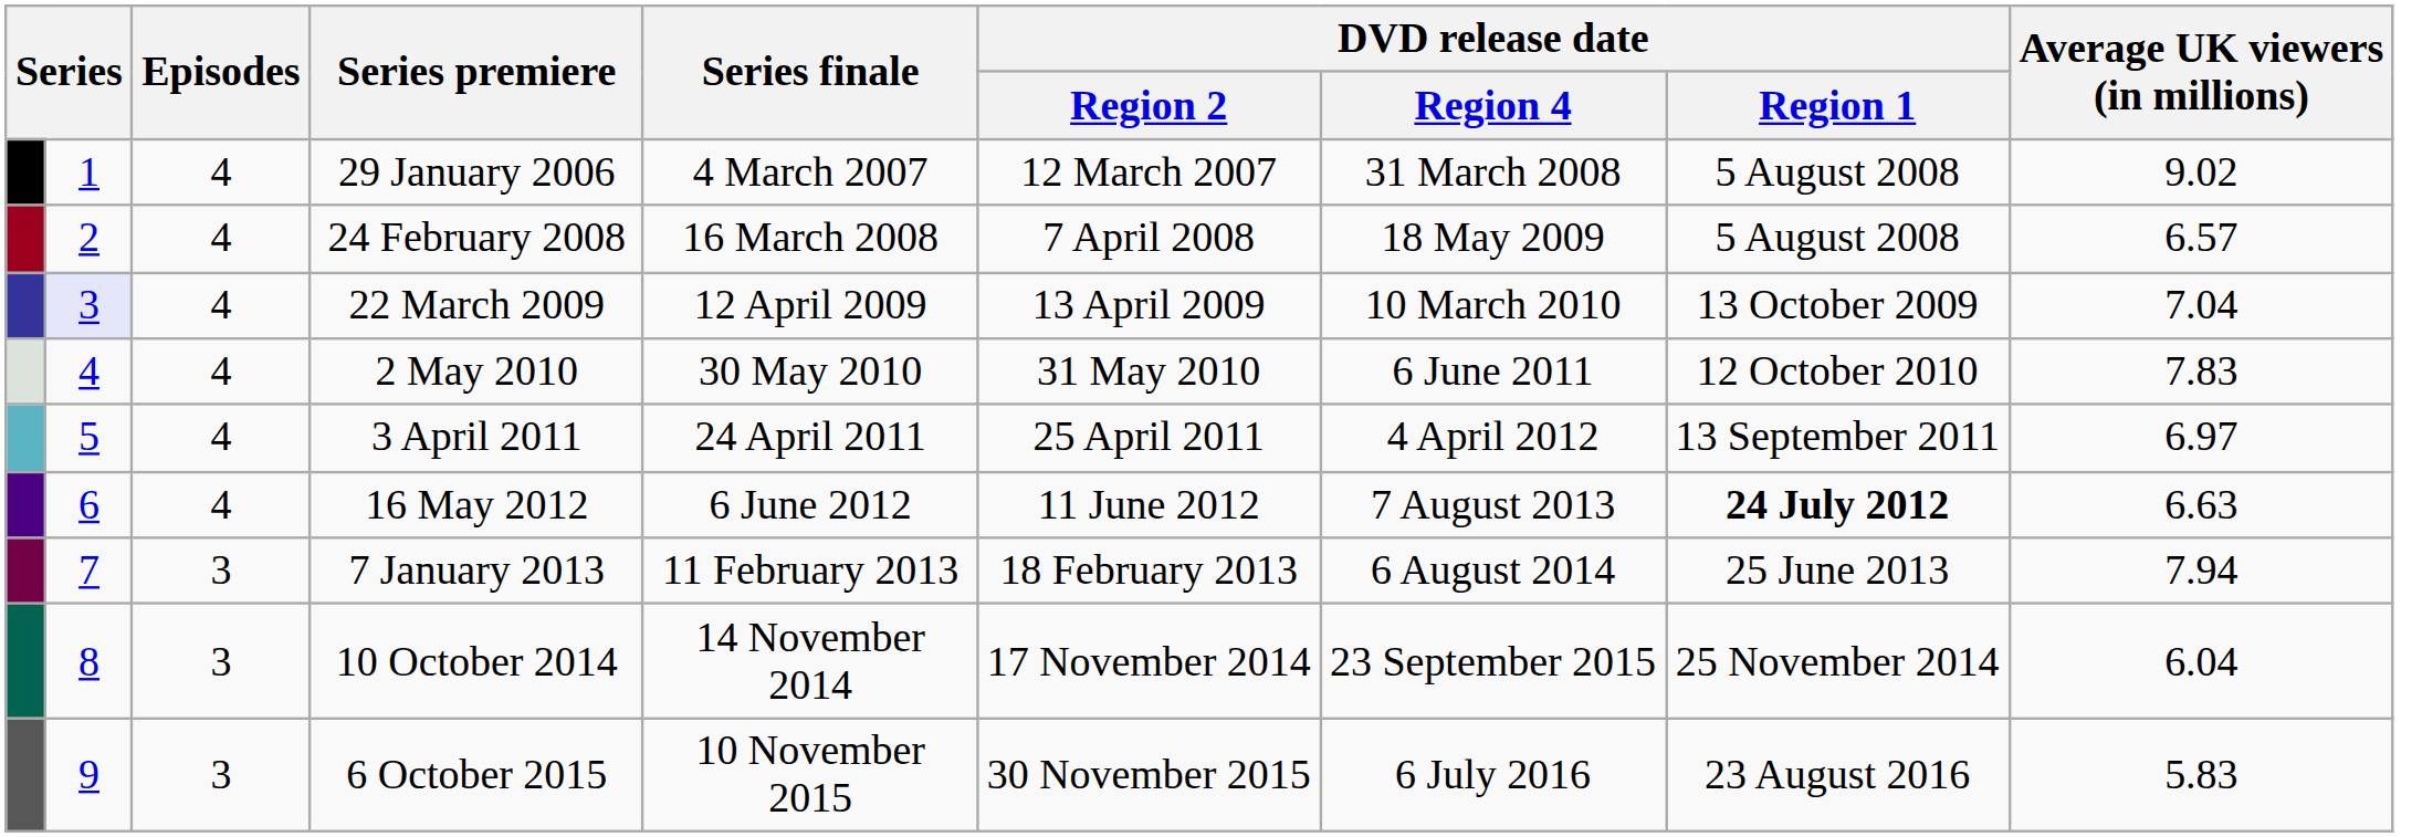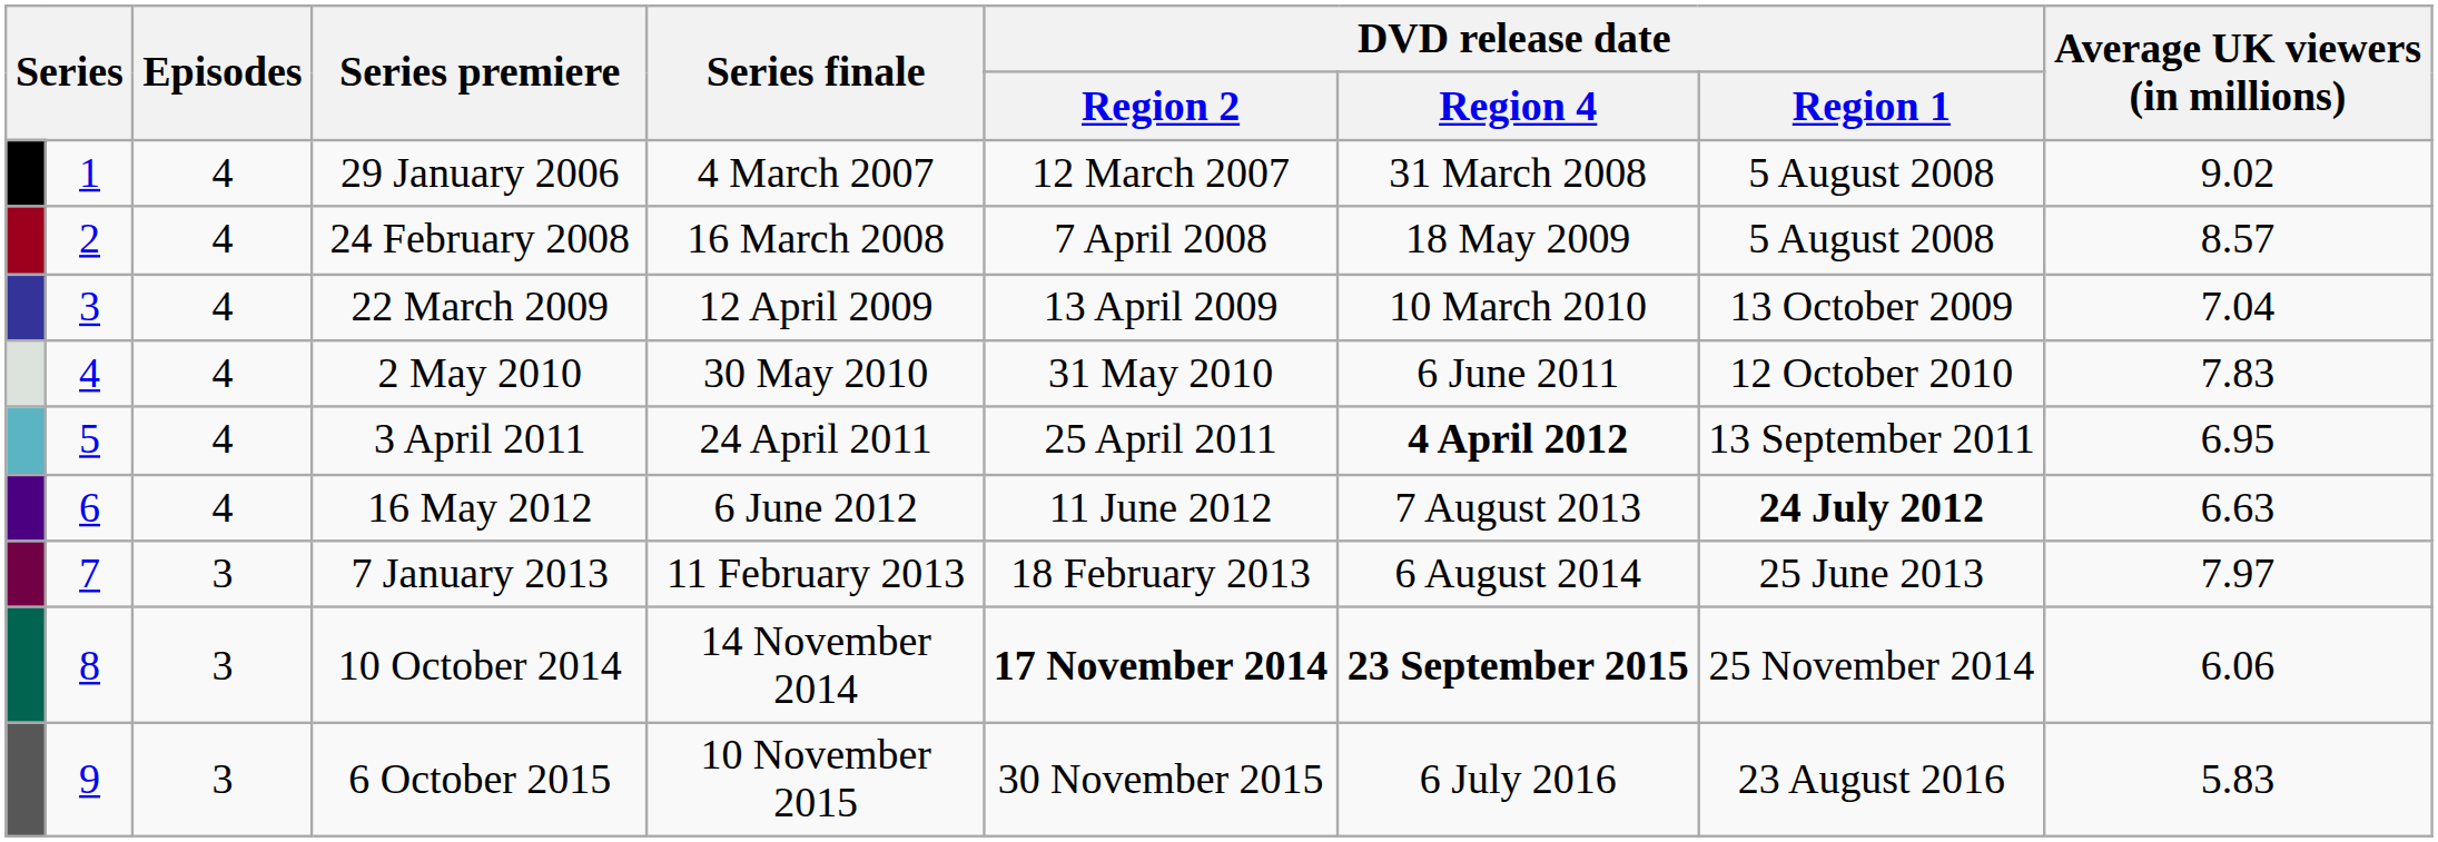24 February 2008 | Average UK viewers (in millions): 6.57 -> 8.57
22 March 2009 | column 2: lavender background -> no background
3 April 2011 | DVD release date / Region 4: normal -> bold
3 April 2011 | Average UK viewers (in millions): 6.97 -> 6.95
7 January 2013 | Average UK viewers (in millions): 7.94 -> 7.97
10 October 2014 | DVD release date / Region 2: normal -> bold
10 October 2014 | DVD release date / Region 4: normal -> bold
10 October 2014 | Average UK viewers (in millions): 6.04 -> 6.06
